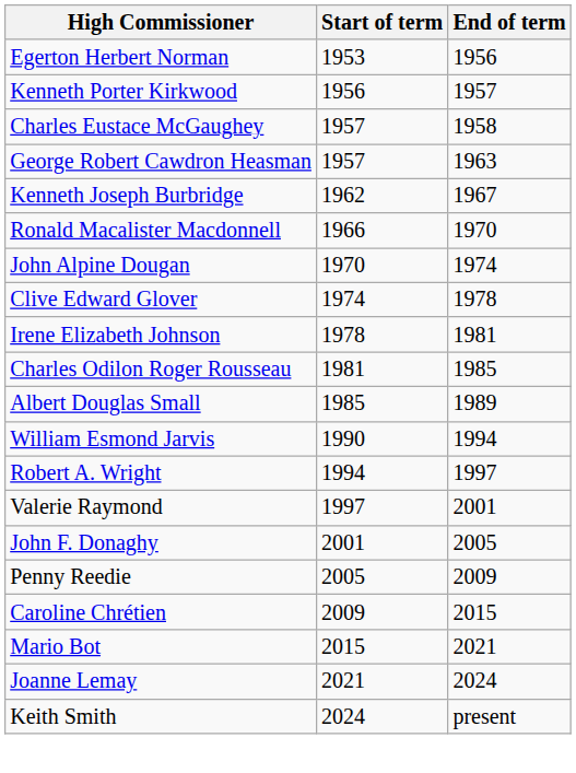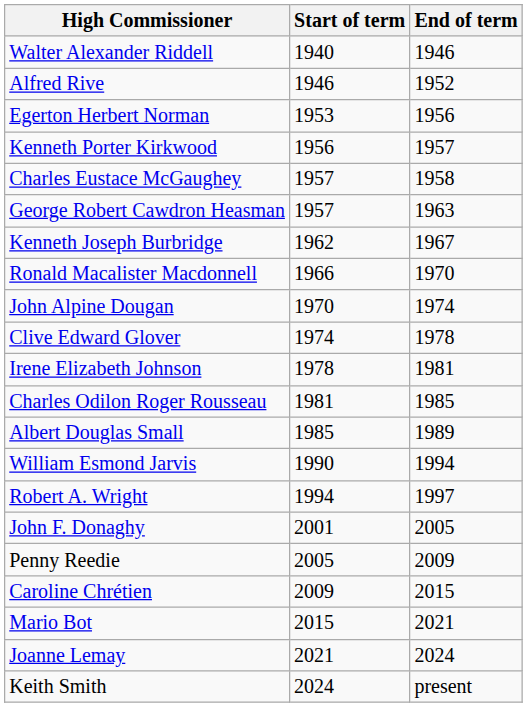+ row: Walter Alexander Riddell | 1940 | 1946
+ row: Alfred Rive | 1946 | 1952
- row: Valerie Raymond | 1997 | 2001
